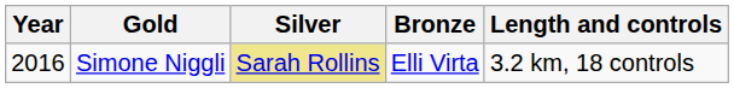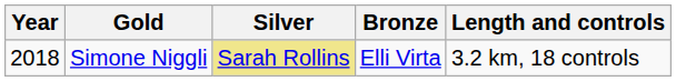Simone Niggli | Year: 2016 -> 2018
